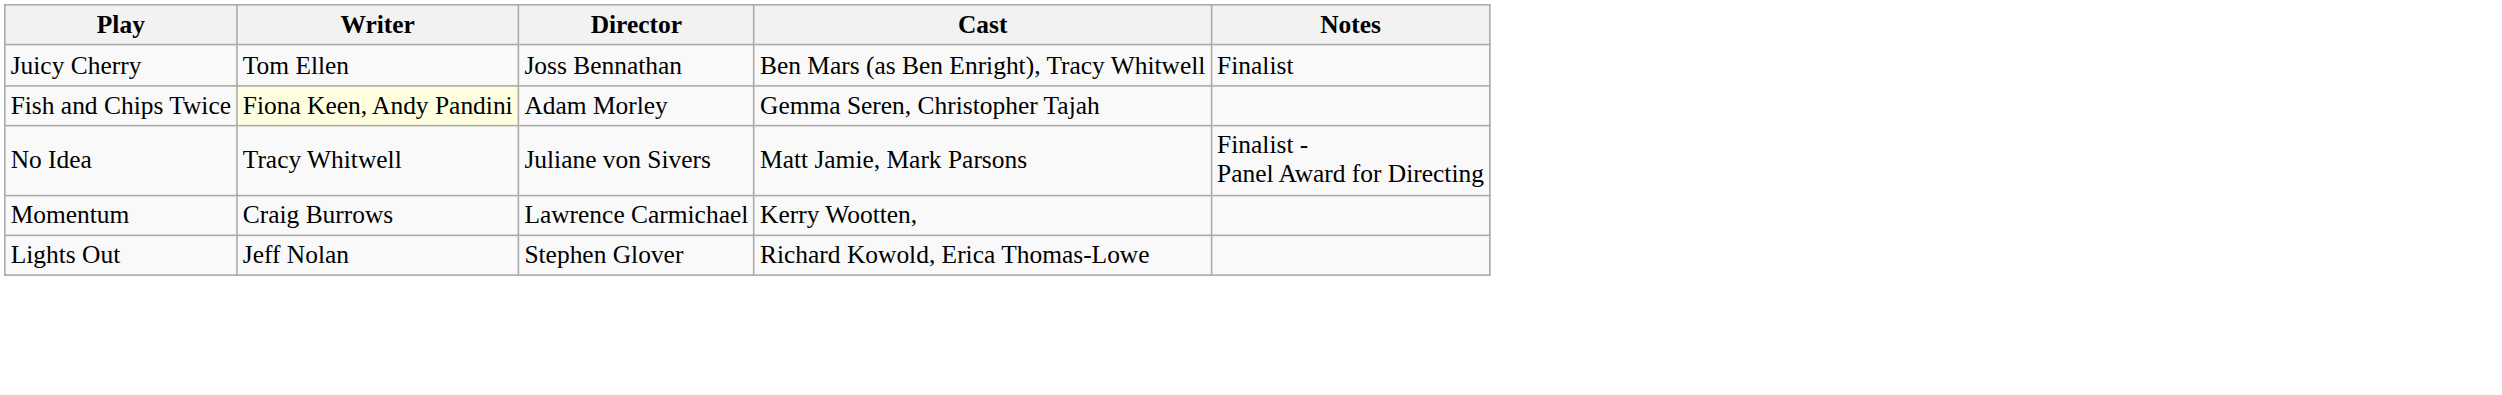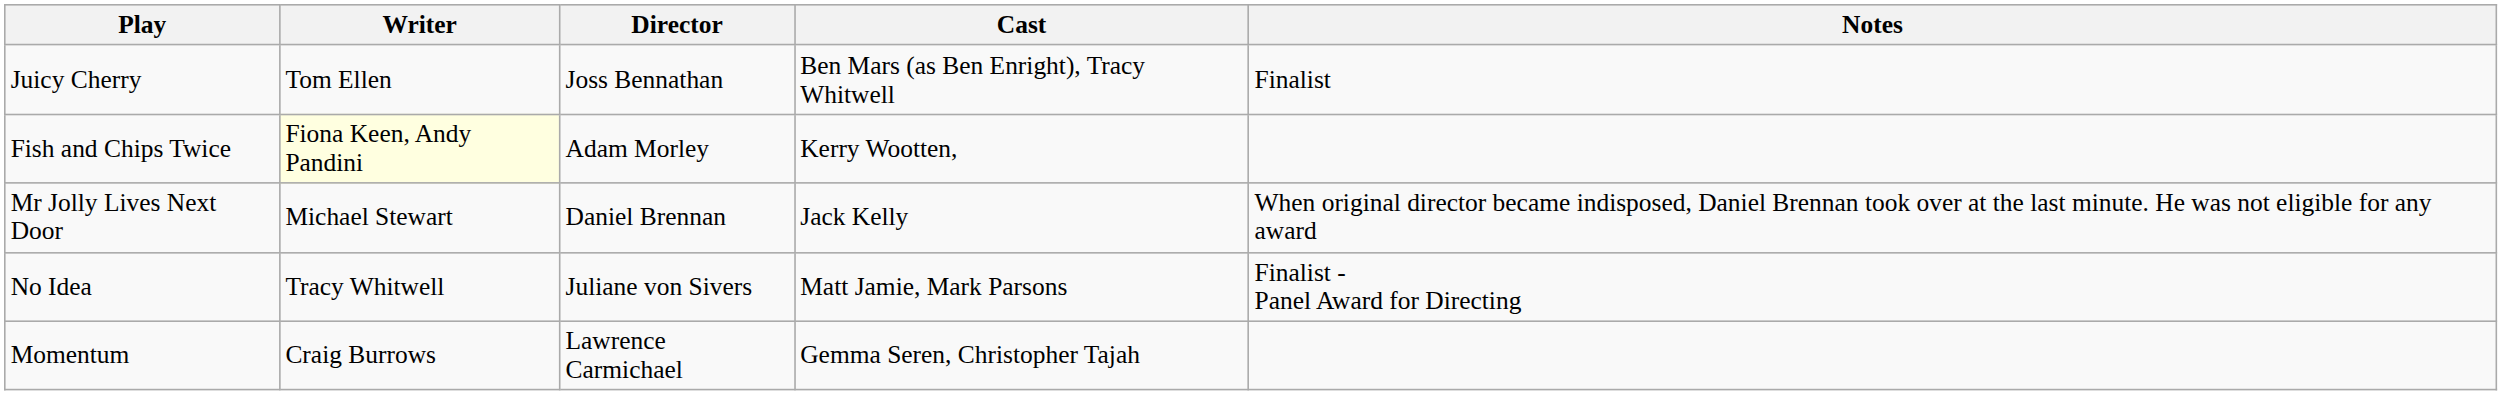Fish and Chips Twice | Cast: Gemma Seren, Christopher Tajah -> Kerry Wootten,
+ row: Mr Jolly Lives Next Door | Michael Stewart | Daniel Brennan | Jack Kelly | When original director became indisposed, Daniel Brennan took over at the last minute. He was not eligible for any award
Momentum | Cast: Kerry Wootten, -> Gemma Seren, Christopher Tajah
- row: Lights Out | Jeff Nolan | Stephen Glover | Richard Kowold, Erica Thomas-Lowe
